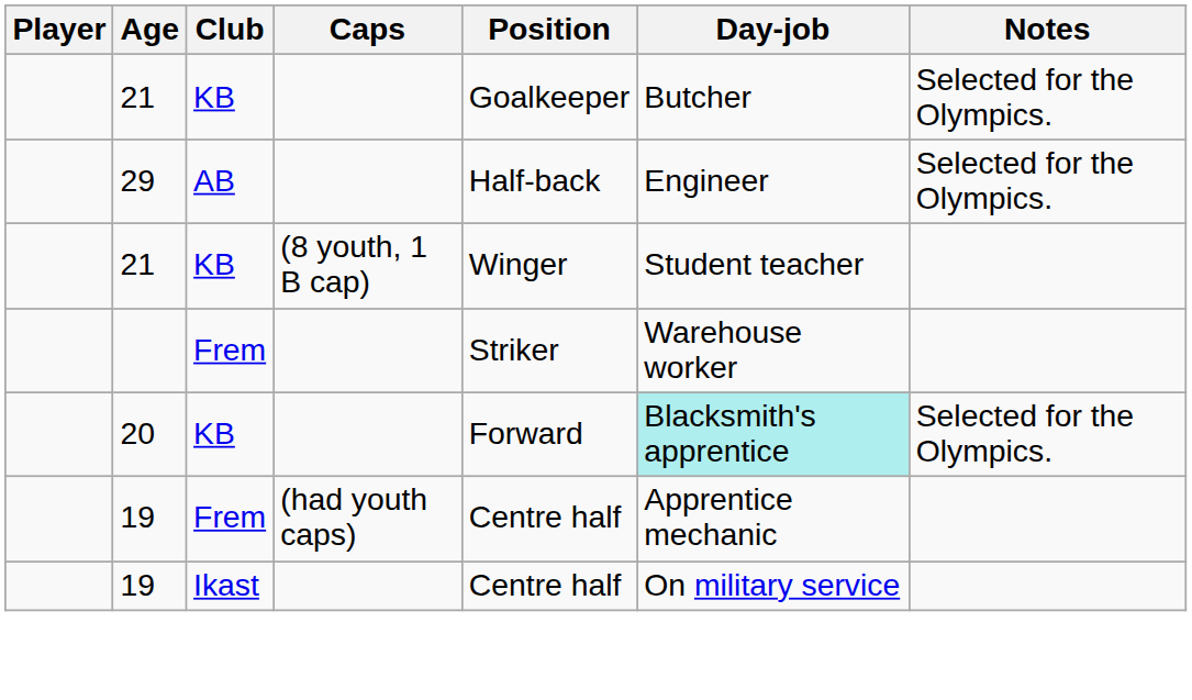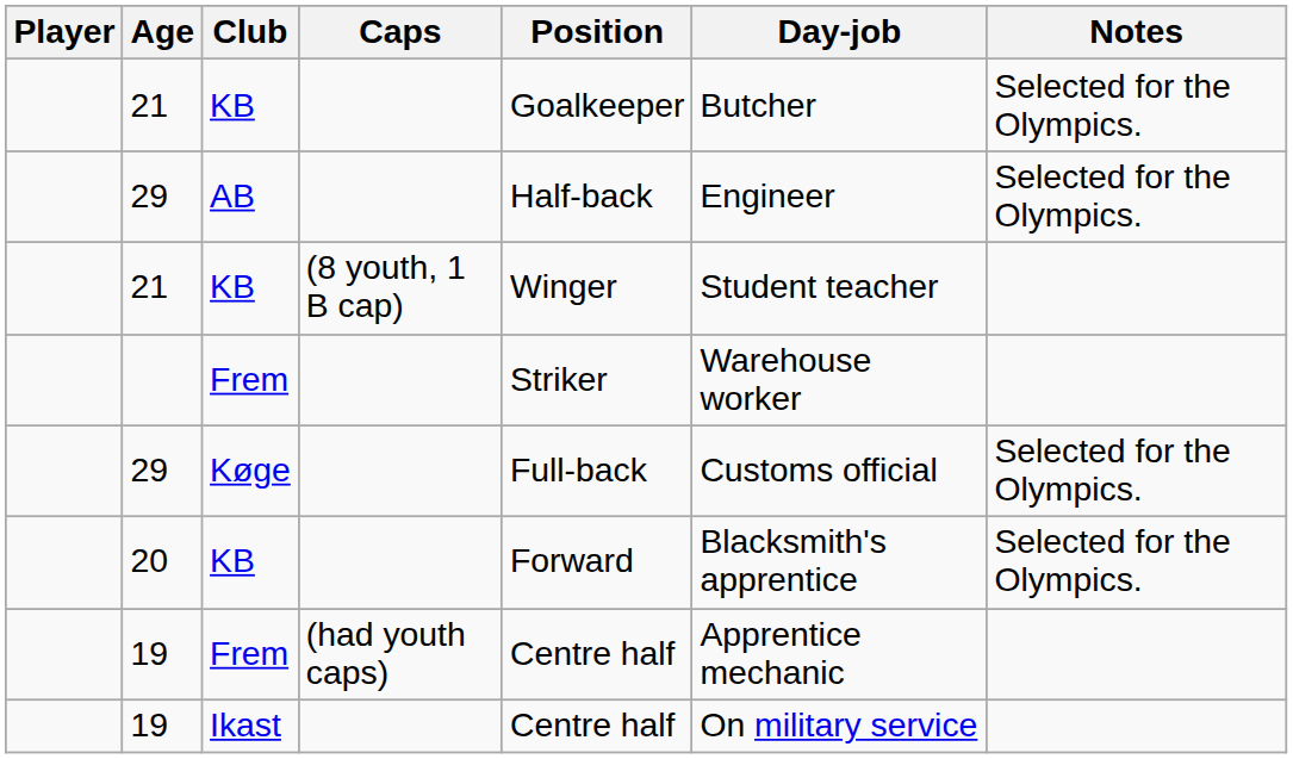+ row: 29 | Køge | Full-back | Customs official | Selected for the Olympics.
20 | Day-job: paleturquoise background -> no background
